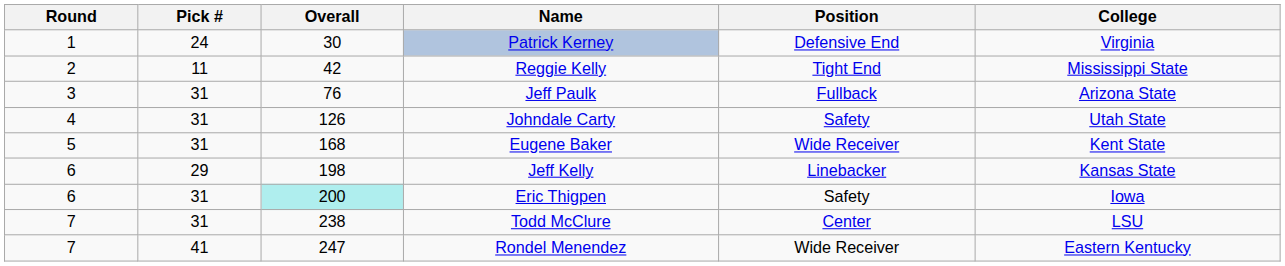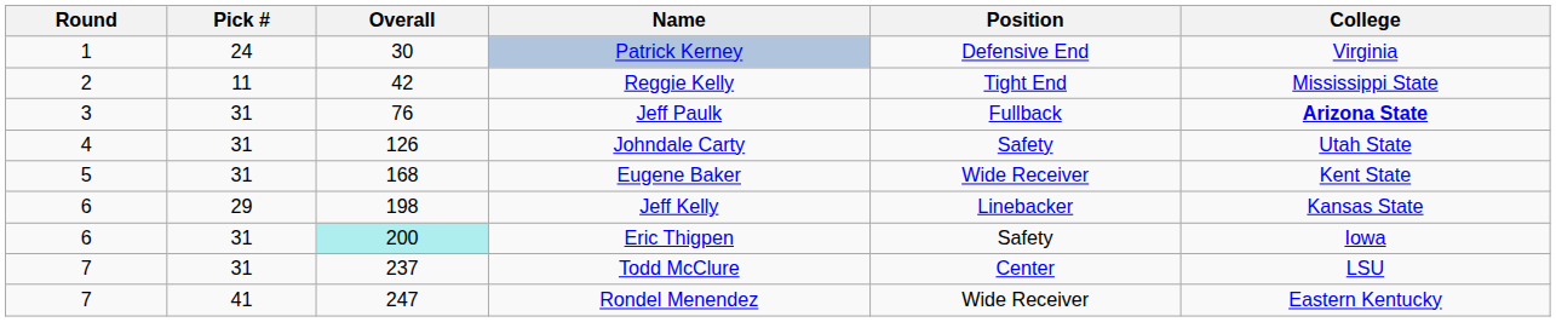Jeff Paulk | College: normal -> bold
Todd McClure | Overall: 238 -> 237
